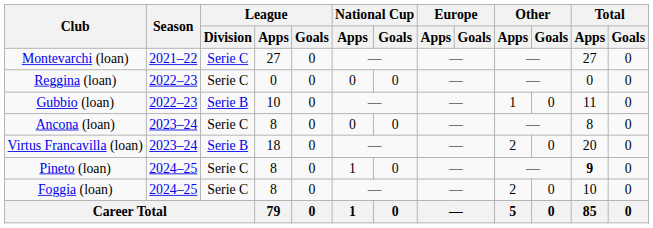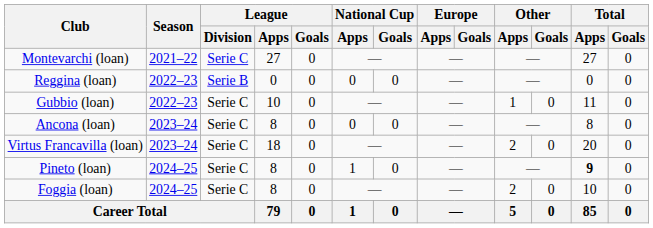Reggina (loan) | League / Division: Serie C -> Serie B
Gubbio (loan) | League / Division: Serie B -> Serie C
Virtus Francavilla (loan) | League / Division: Serie B -> Serie C
